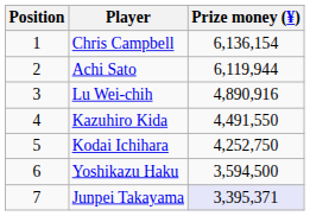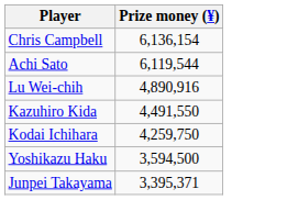- column: Position | 1 | 2 | 3 | 4 | 5 | 6 | 7
Achi Sato | Prize money (¥): 6,119,944 -> 6,119,544
Kodai Ichihara | Prize money (¥): 4,252,750 -> 4,259,750
Junpei Takayama | Prize money (¥): lavender background -> no background
